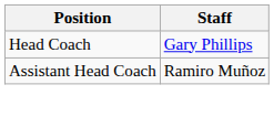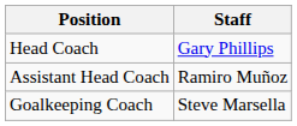+ row: Goalkeeping Coach | Steve Marsella
